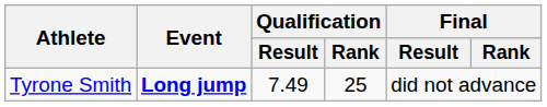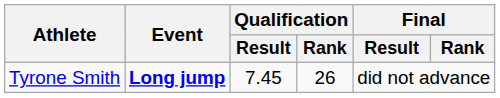Tyrone Smith | Qualification / Result: 7.49 -> 7.45
Tyrone Smith | Qualification / Rank: 25 -> 26
